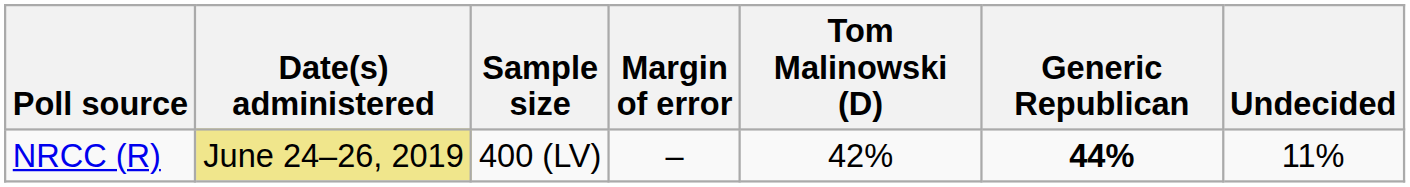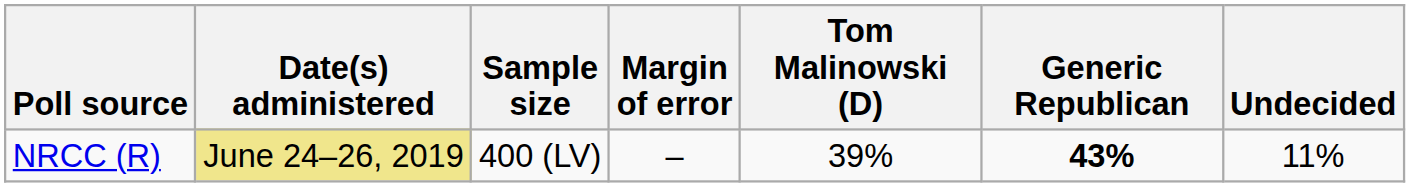NRCC (R) | Tom Malinowski (D): 42% -> 39%
NRCC (R) | Generic Republican: 44% -> 43%
